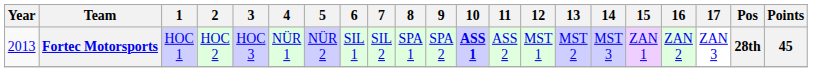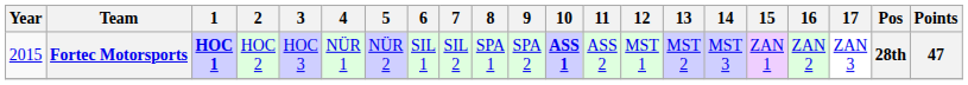Fortec Motorsports | Year: 2013 -> 2015
Fortec Motorsports | 1: normal -> bold
Fortec Motorsports | Points: 45 -> 47
